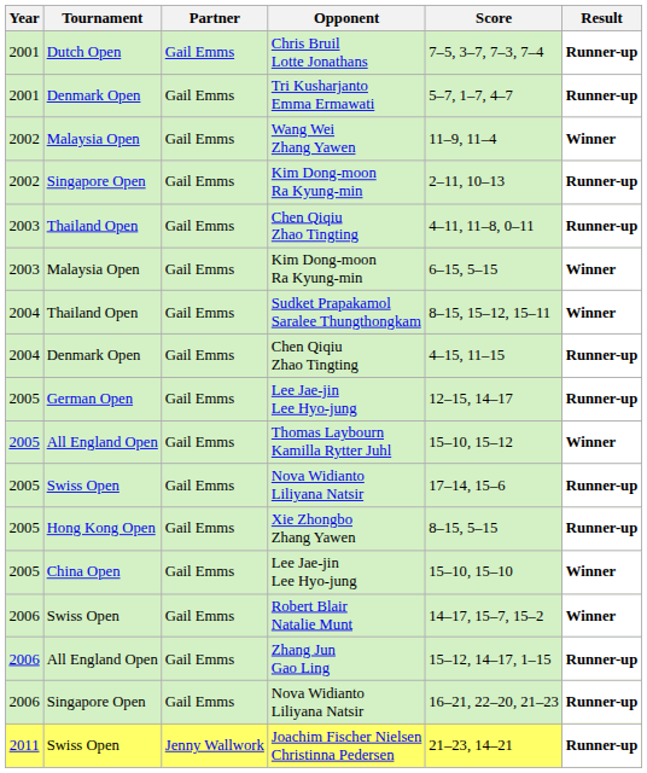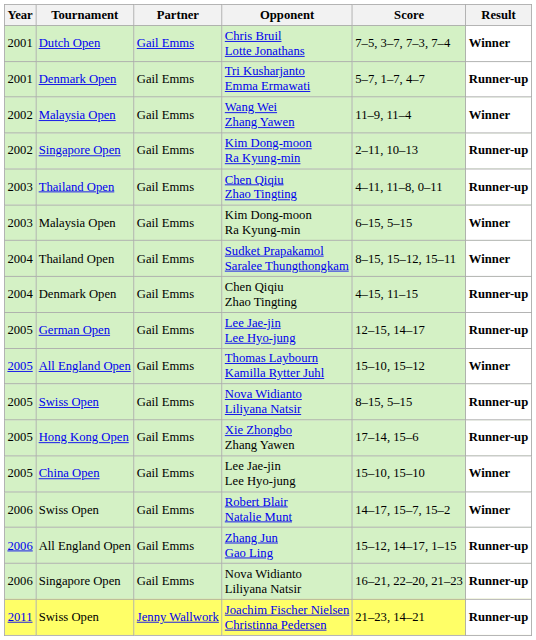Chris Bruil Lotte Jonathans | Result: Runner-up -> Winner
Swiss Open / Nova Widianto Liliyana Natsir | Score: 17–14, 15–6 -> 8–15, 5–15
Xie Zhongbo Zhang Yawen | Score: 8–15, 5–15 -> 17–14, 15–6
